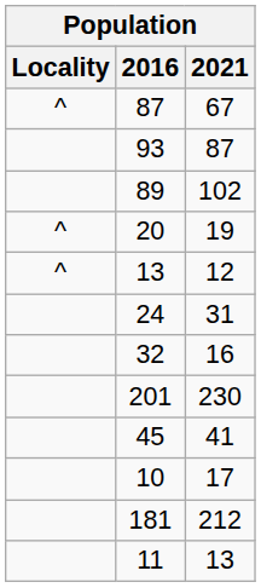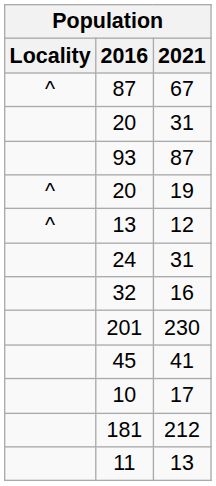+ row: 20 | 31
- row: 89 | 102
